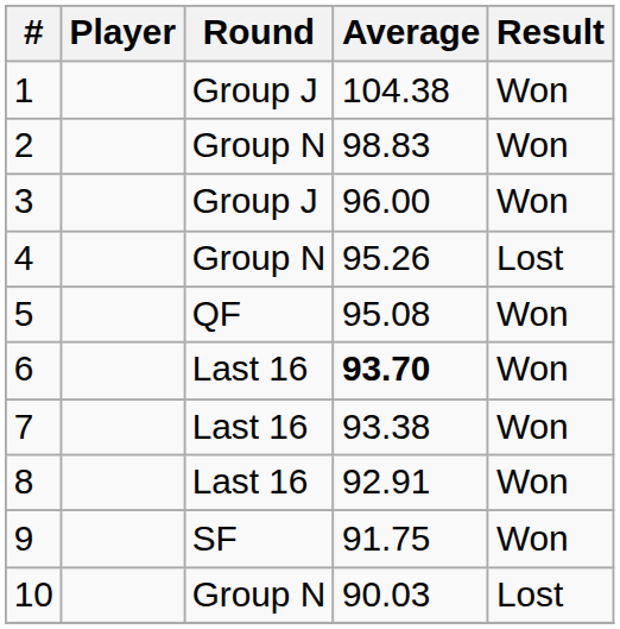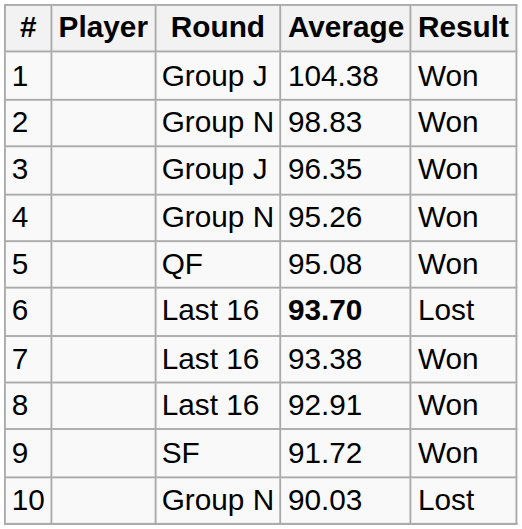3 | Average: 96.00 -> 96.35
4 | Result: Lost -> Won
6 | Result: Won -> Lost
9 | Average: 91.75 -> 91.72
